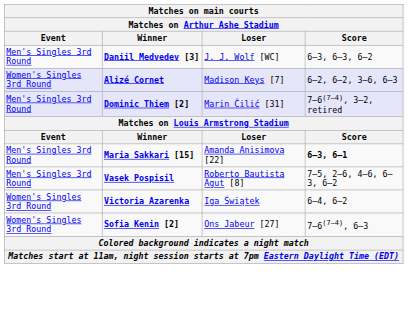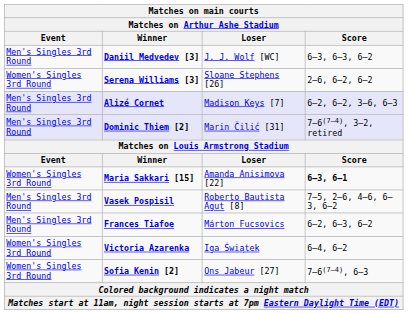+ row: Women's Singles 3rd Round | Serena Williams [3] | Sloane Stephens [26] | 2–6, 6–2, 6–2
Alizé Cornet | Event: Women's Singles 3rd Round -> Men's Singles 3rd Round
Maria Sakkari [15] | Event: Men's Singles 3rd Round -> Women's Singles 3rd Round
+ row: Men's Singles 3rd Round | Frances Tiafoe | Márton Fucsovics | 6–2, 6–3, 6–2
